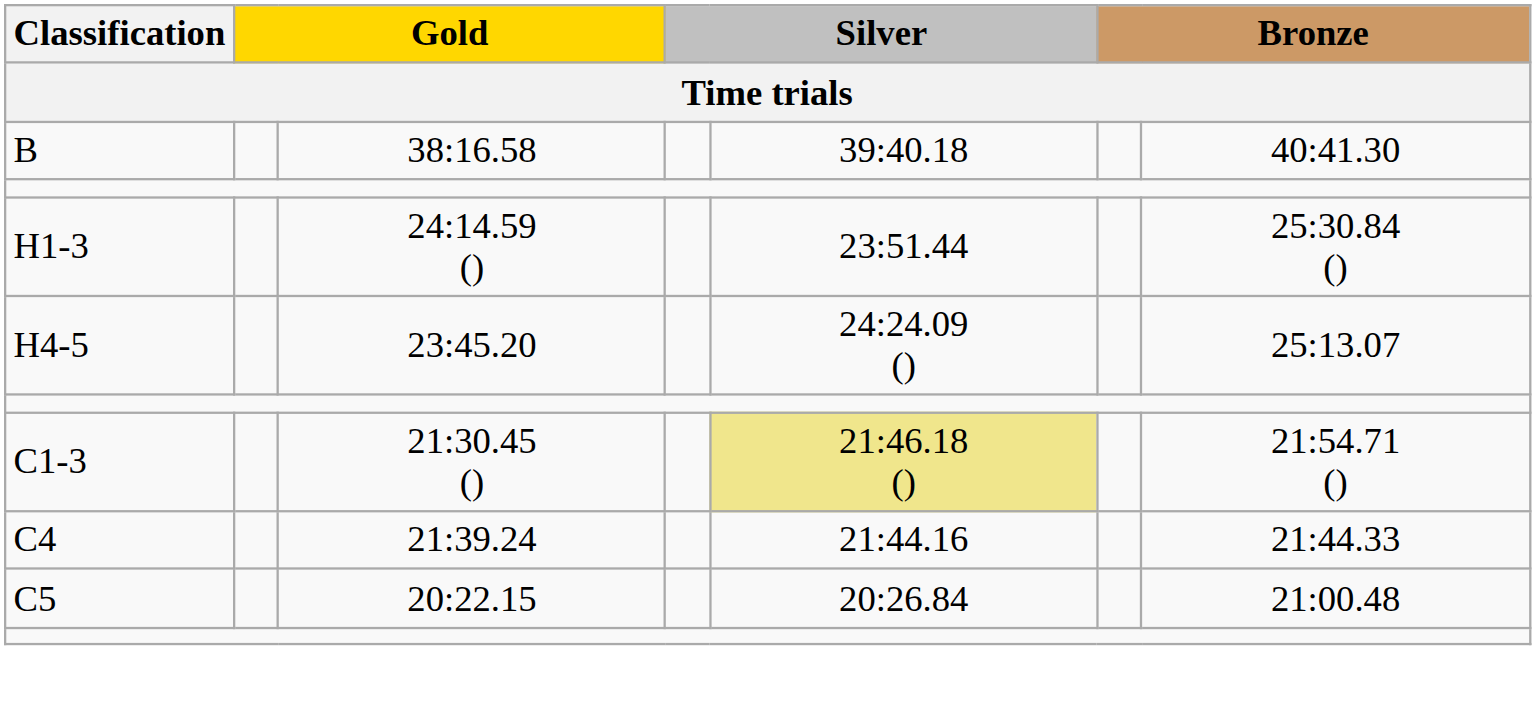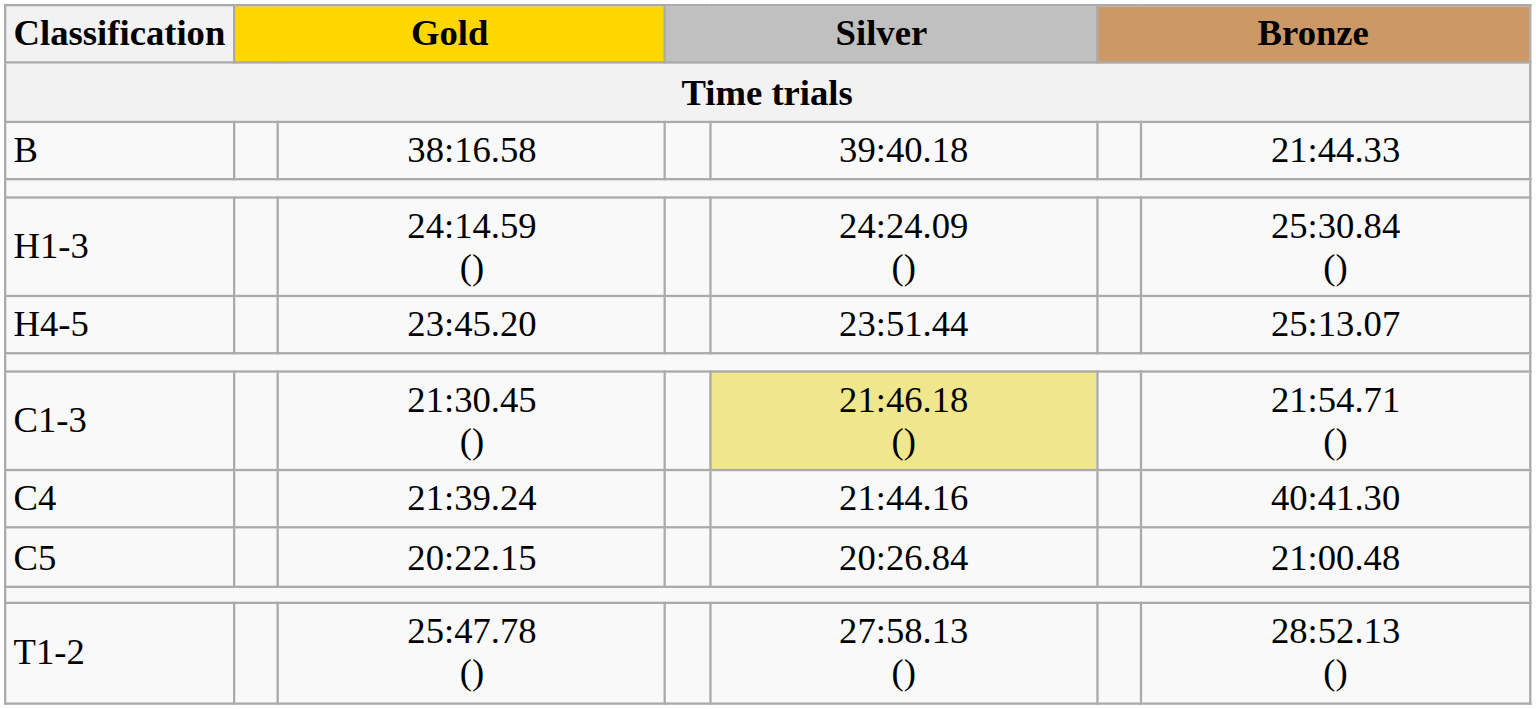B | column 7: 40:41.30 -> 21:44.33
H1-3 | column 5: 23:51.44 -> 24:24.09 ()
H4-5 | column 5: 24:24.09 () -> 23:51.44
C4 | column 7: 21:44.33 -> 40:41.30
+ row: T1-2 | 25:47.78 () | 27:58.13 () | 28:52.13 ()
